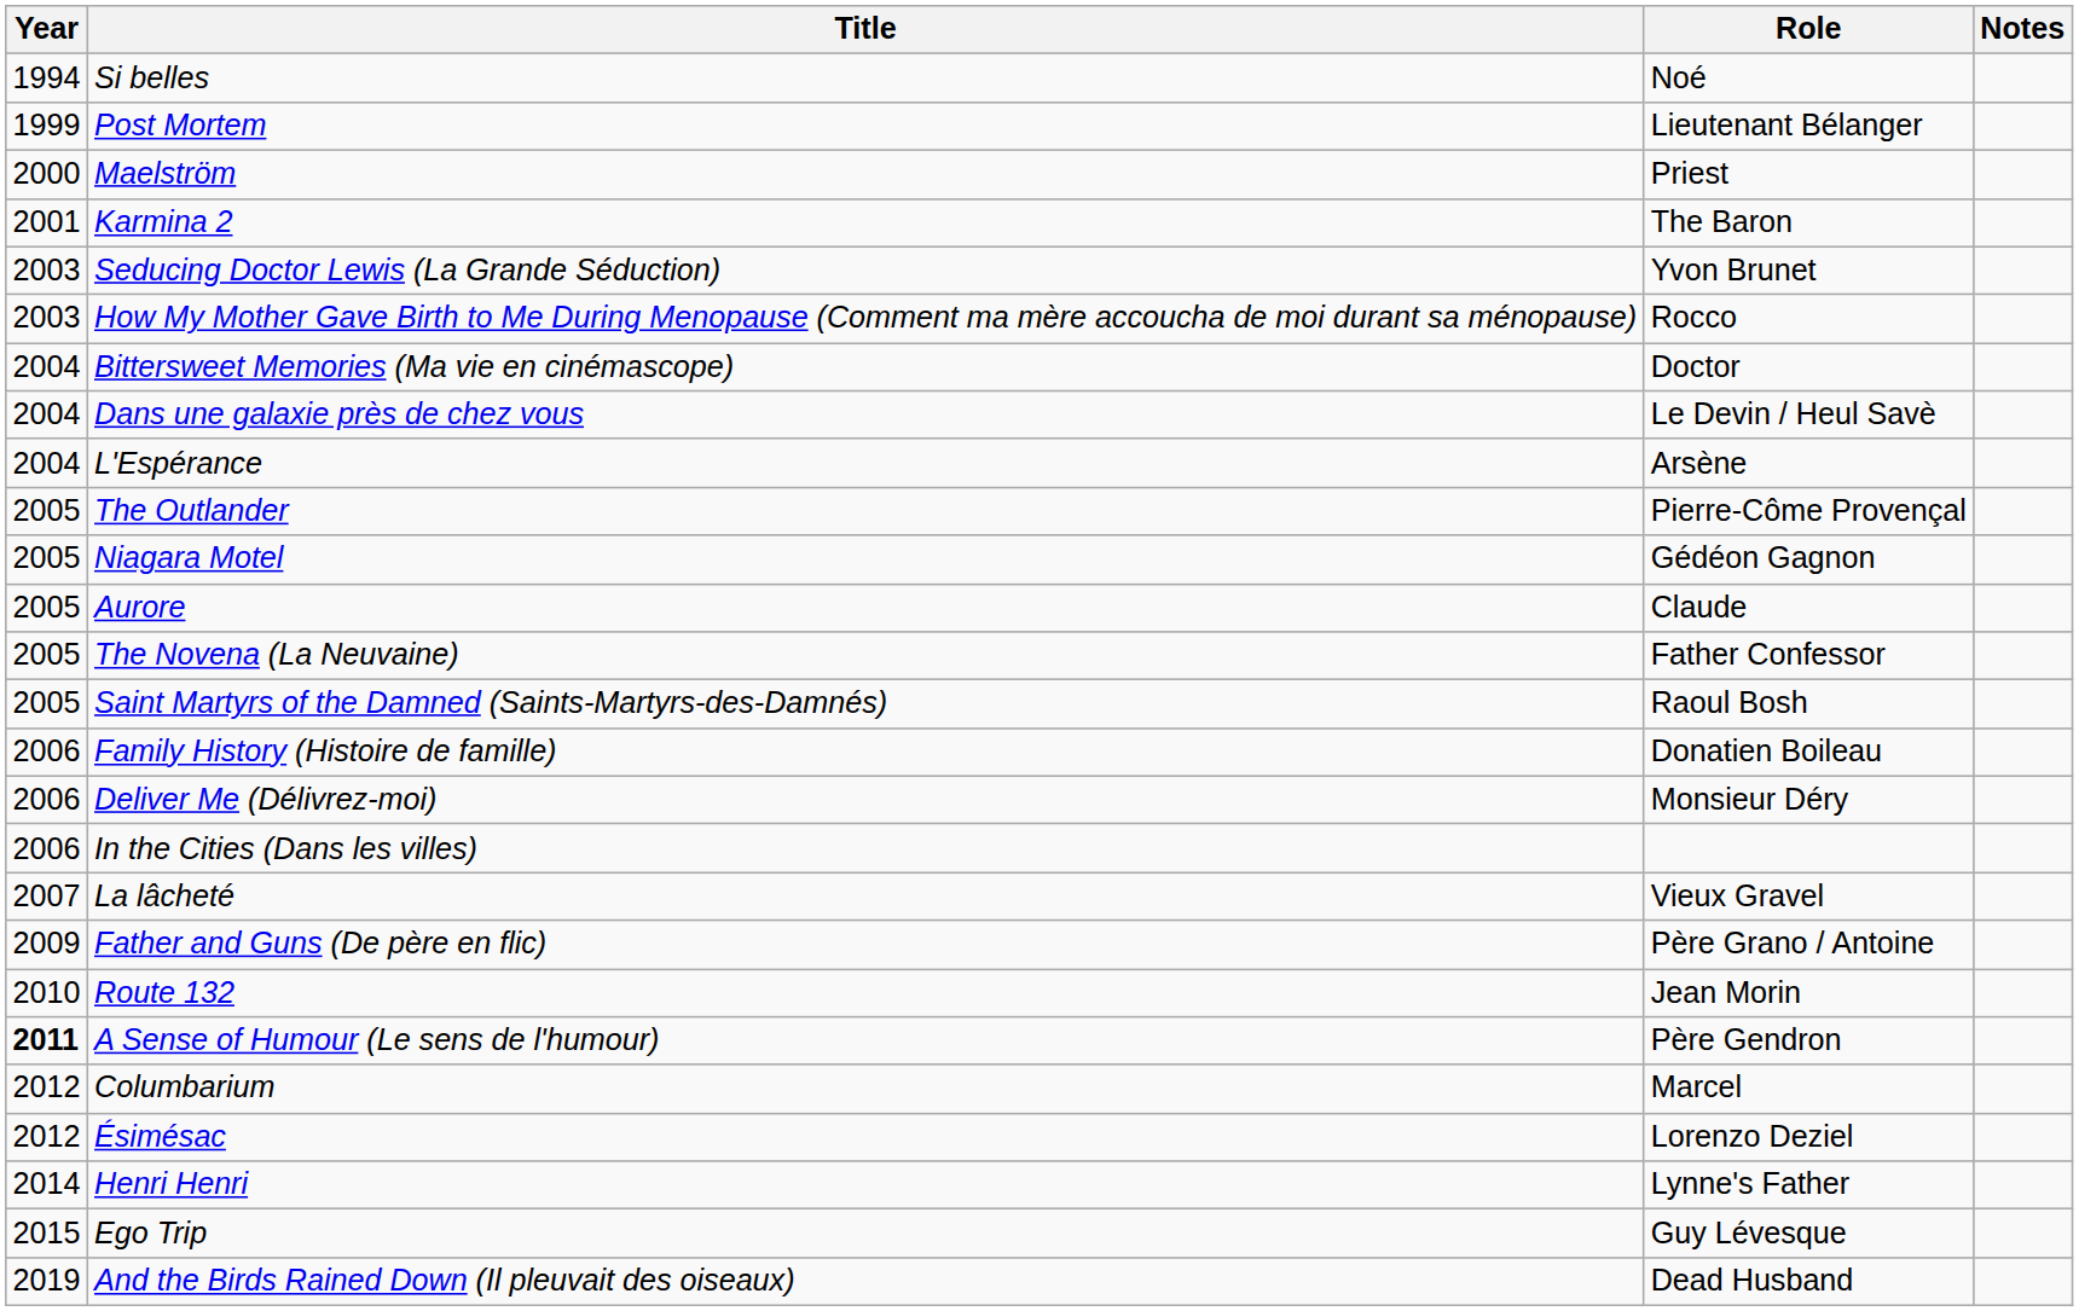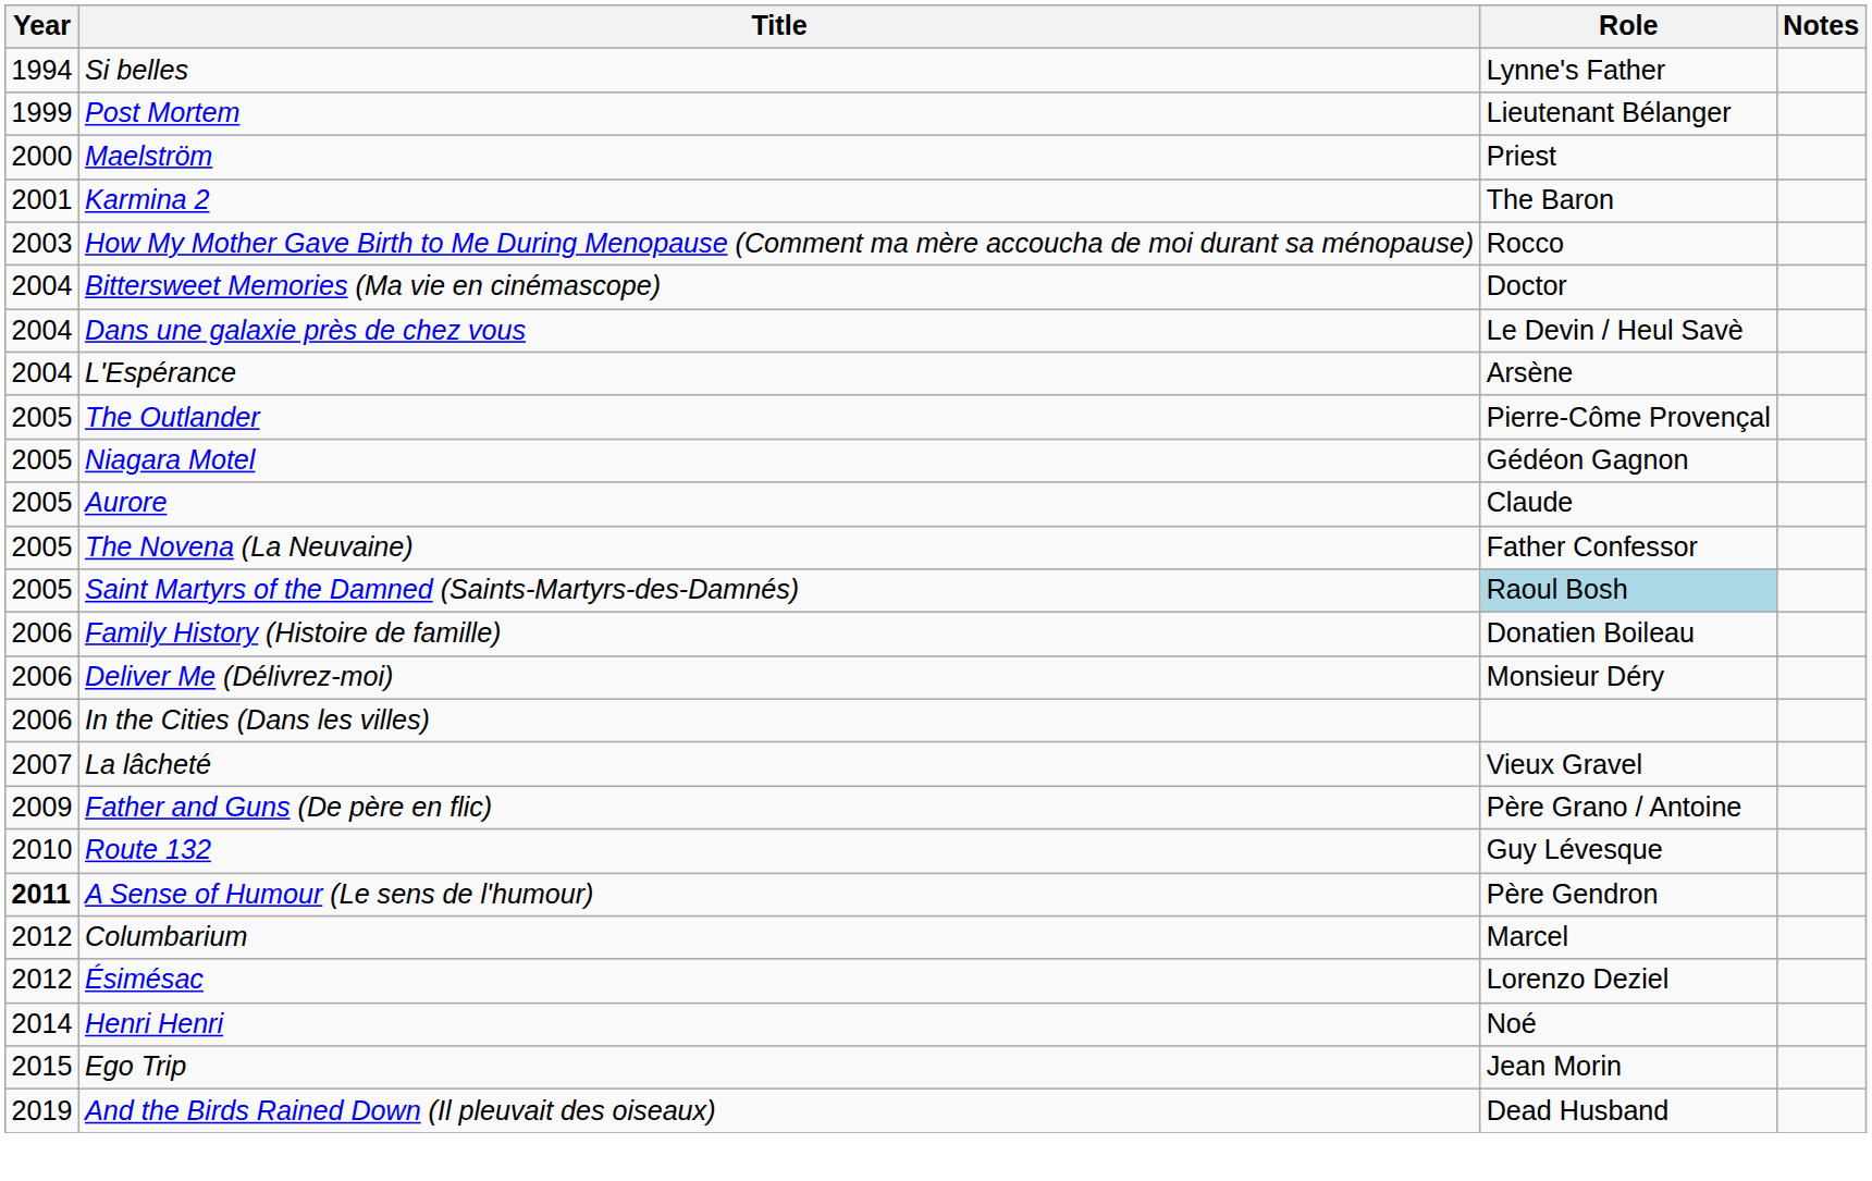Si belles | Role: Noé -> Lynne's Father
- row: 2003 | Seducing Doctor Lewis (La Grande Séduction) | Yvon Brunet
Saint Martyrs of the Damned (Saints-Martyrs-des-Damnés) | Role: no background -> lightblue background
Route 132 | Role: Jean Morin -> Guy Lévesque
Henri Henri | Role: Lynne's Father -> Noé
Ego Trip | Role: Guy Lévesque -> Jean Morin
